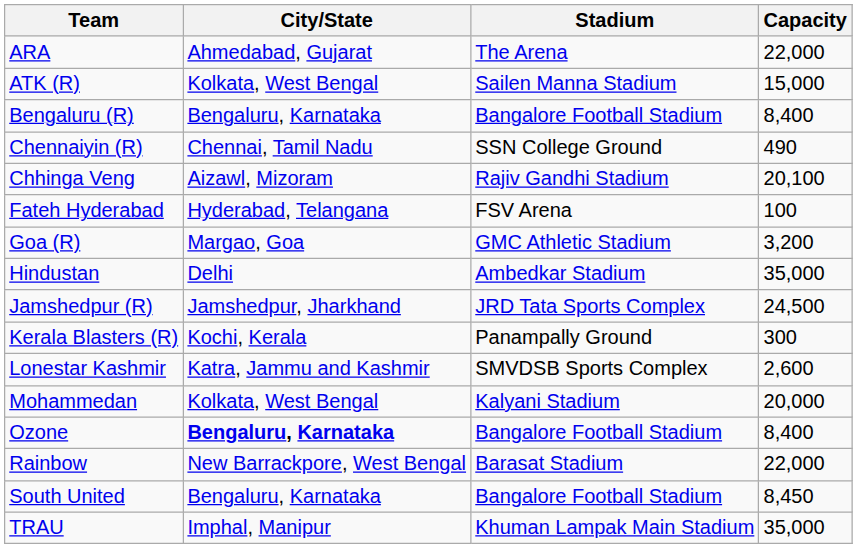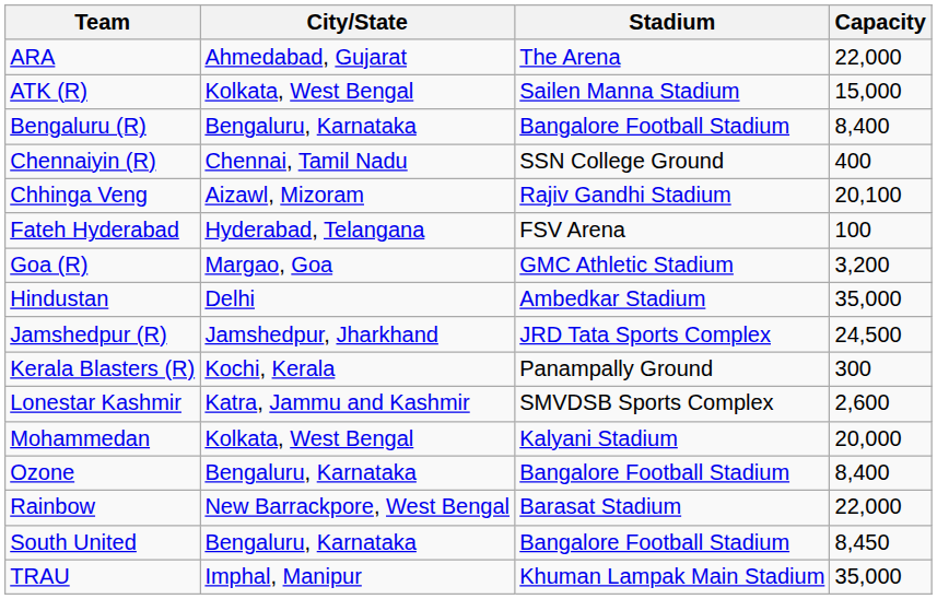Chennaiyin (R) | Capacity: 490 -> 400
Ozone | City/State: bold -> normal
